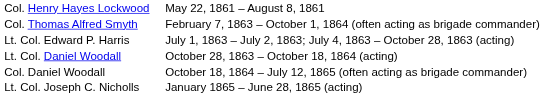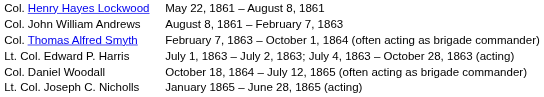+ row: Col. John William Andrews | August 8, 1861 – February 7, 1863
- row: Lt. Col. Daniel Woodall | October 28, 1863 – October 18, 1864 (acting)
